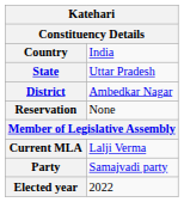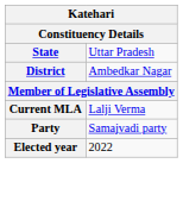- row: Country | India
- row: Reservation | None
